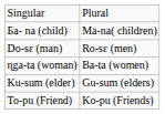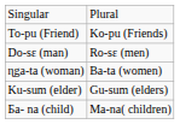rows swapped: Ƃa- na (child) <-> To-pu (Friend)
